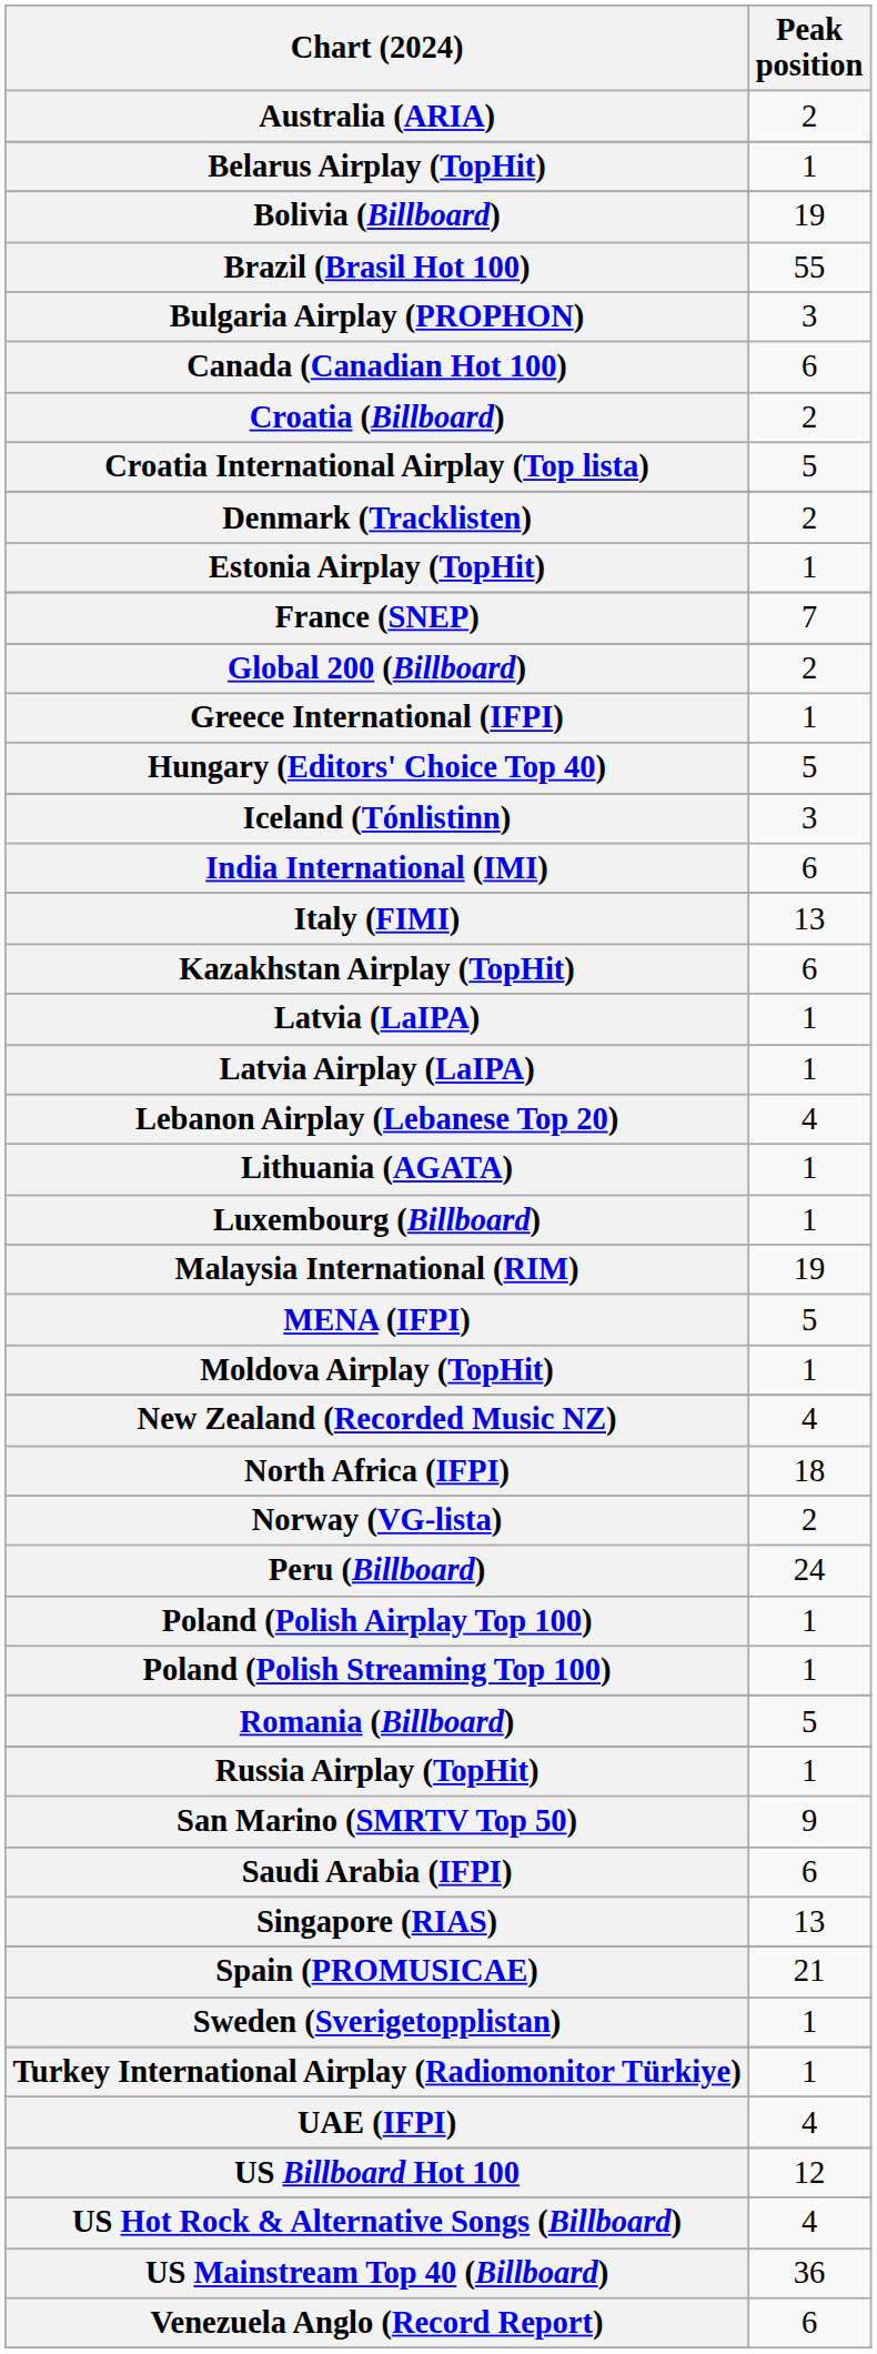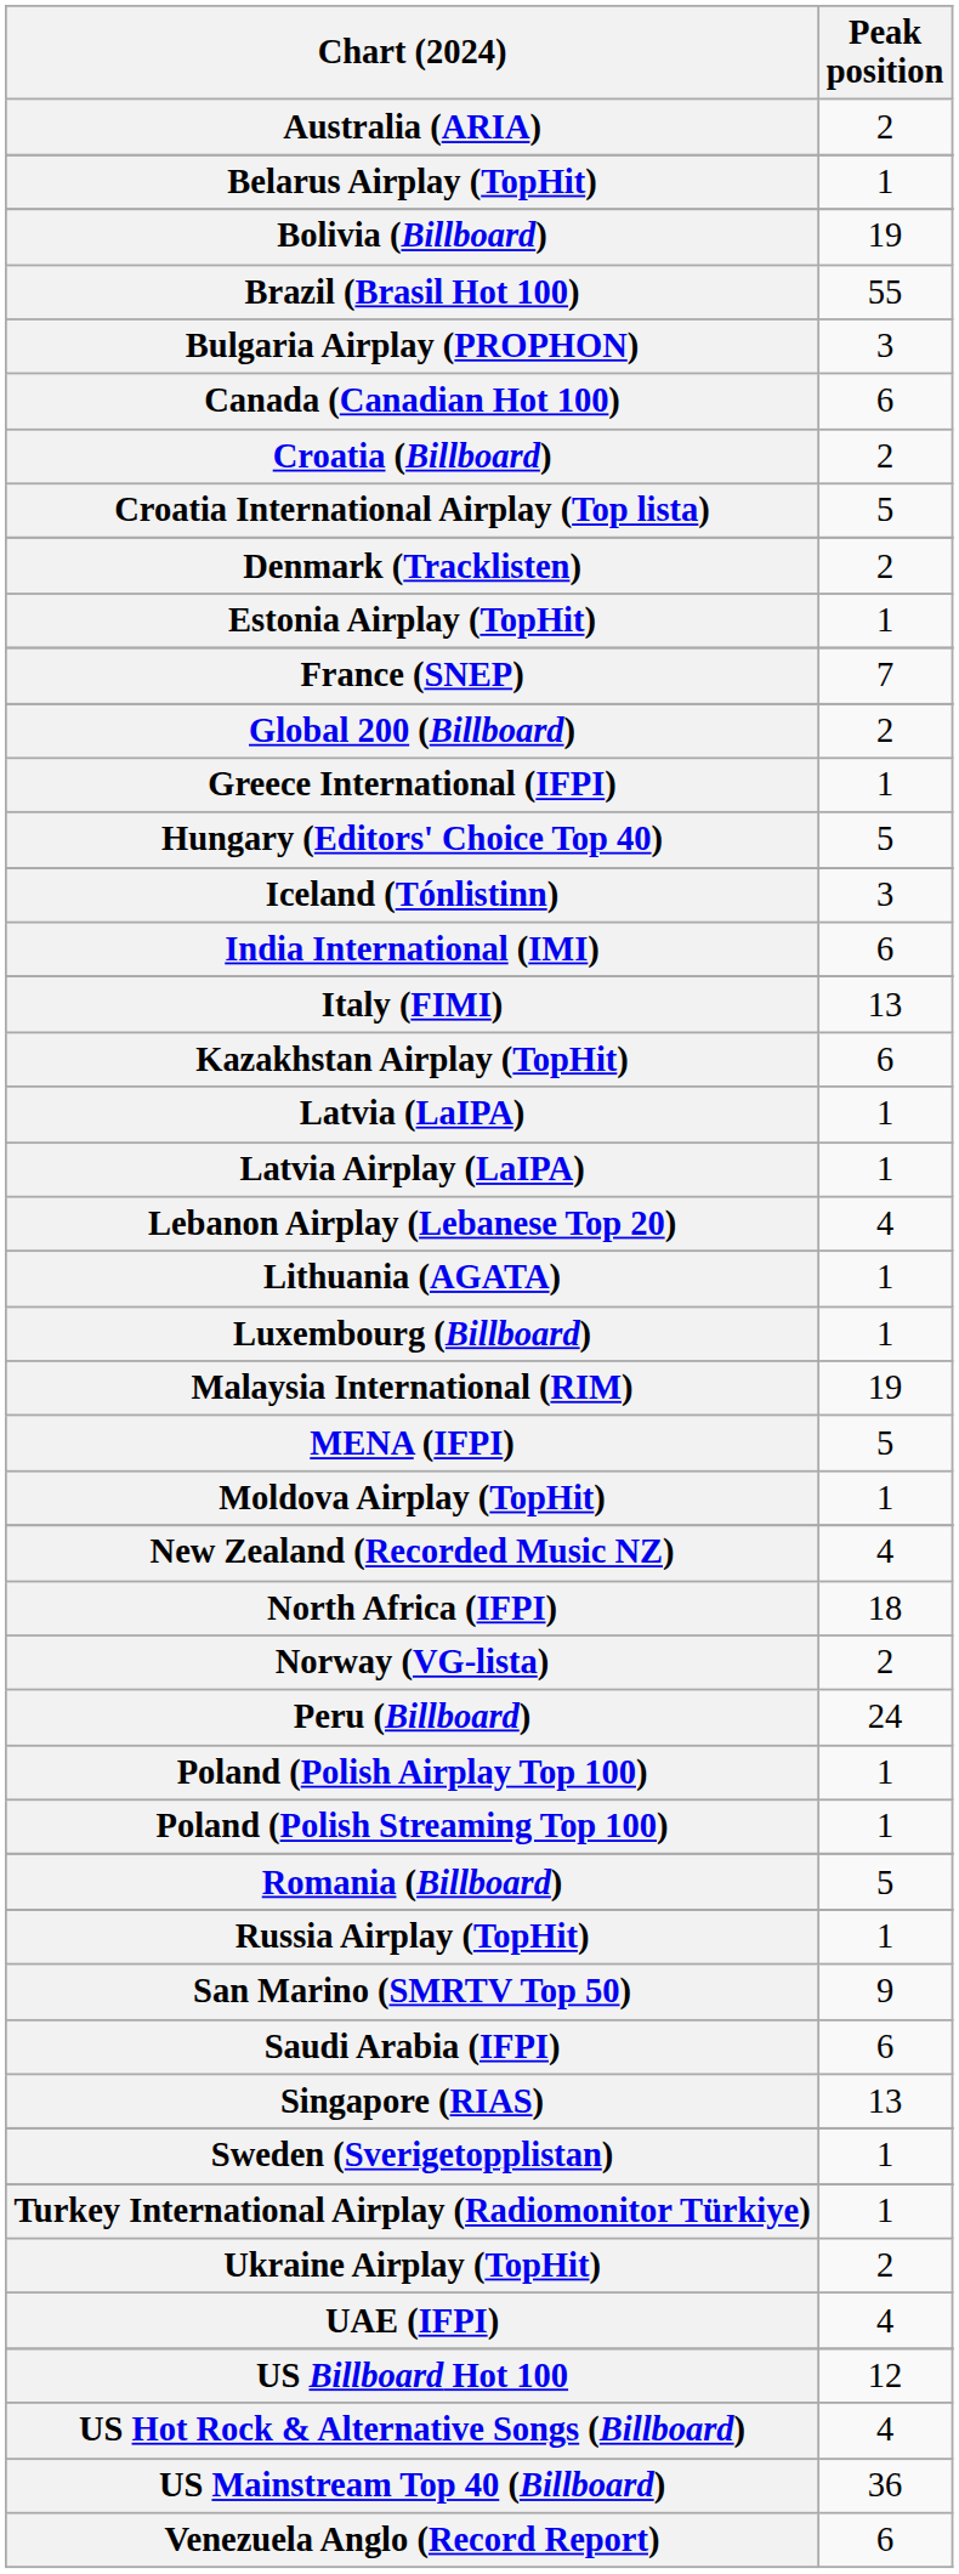- row: Spain (PROMUSICAE) | 21
+ row: Ukraine Airplay (TopHit) | 2
